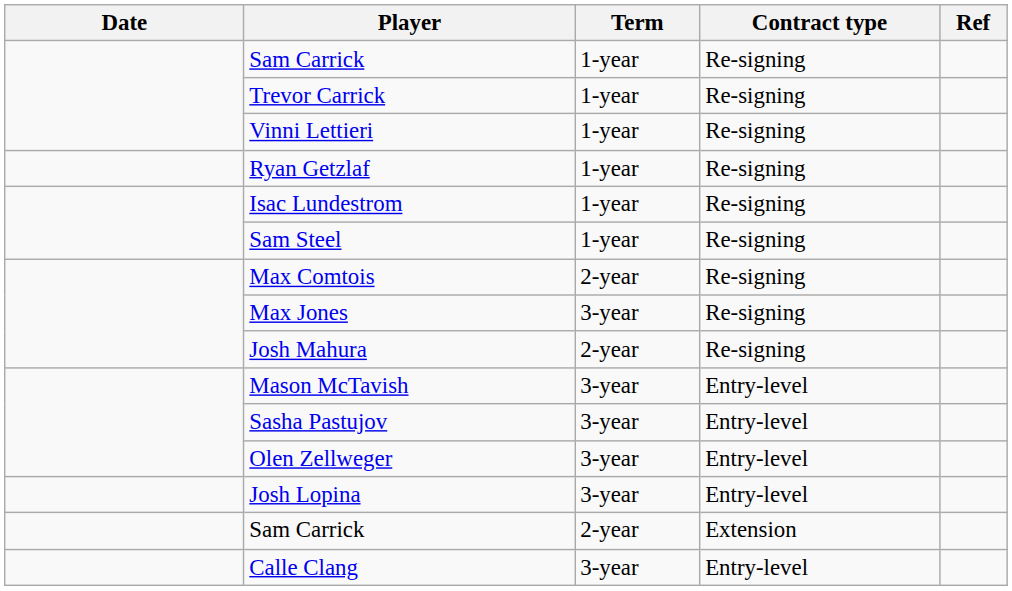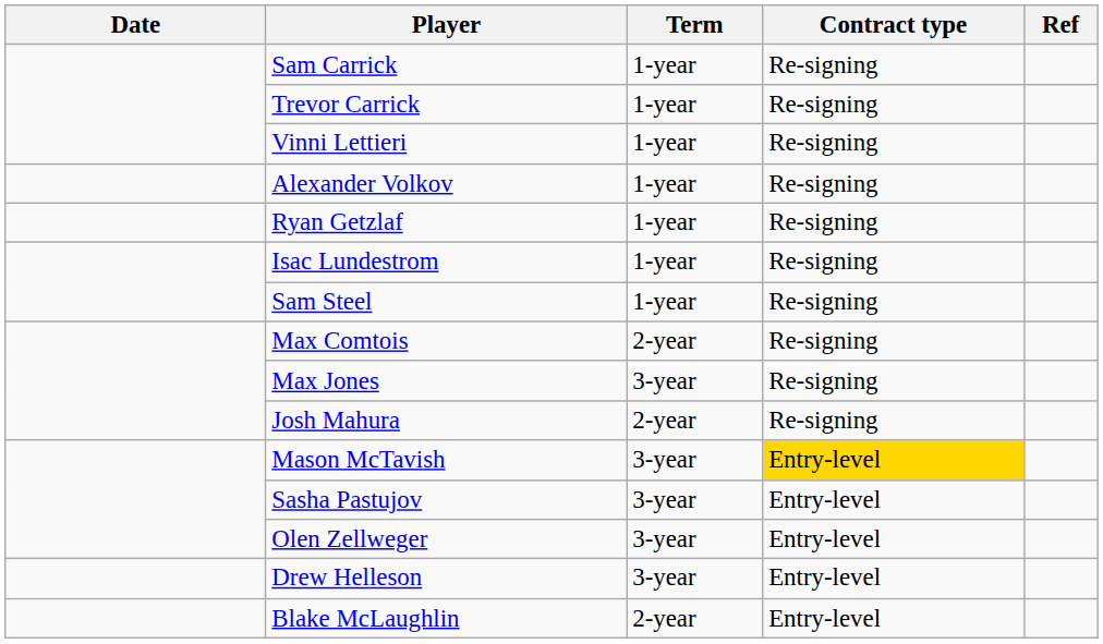+ row: Alexander Volkov | 1-year | Re-signing
Mason McTavish | Contract type: no background -> gold background
+ row: Drew Helleson | 3-year | Entry-level
- row: Josh Lopina | 3-year | Entry-level
+ row: Blake McLaughlin | 2-year | Entry-level
- row: Sam Carrick | 2-year | Extension
- row: Calle Clang | 3-year | Entry-level
